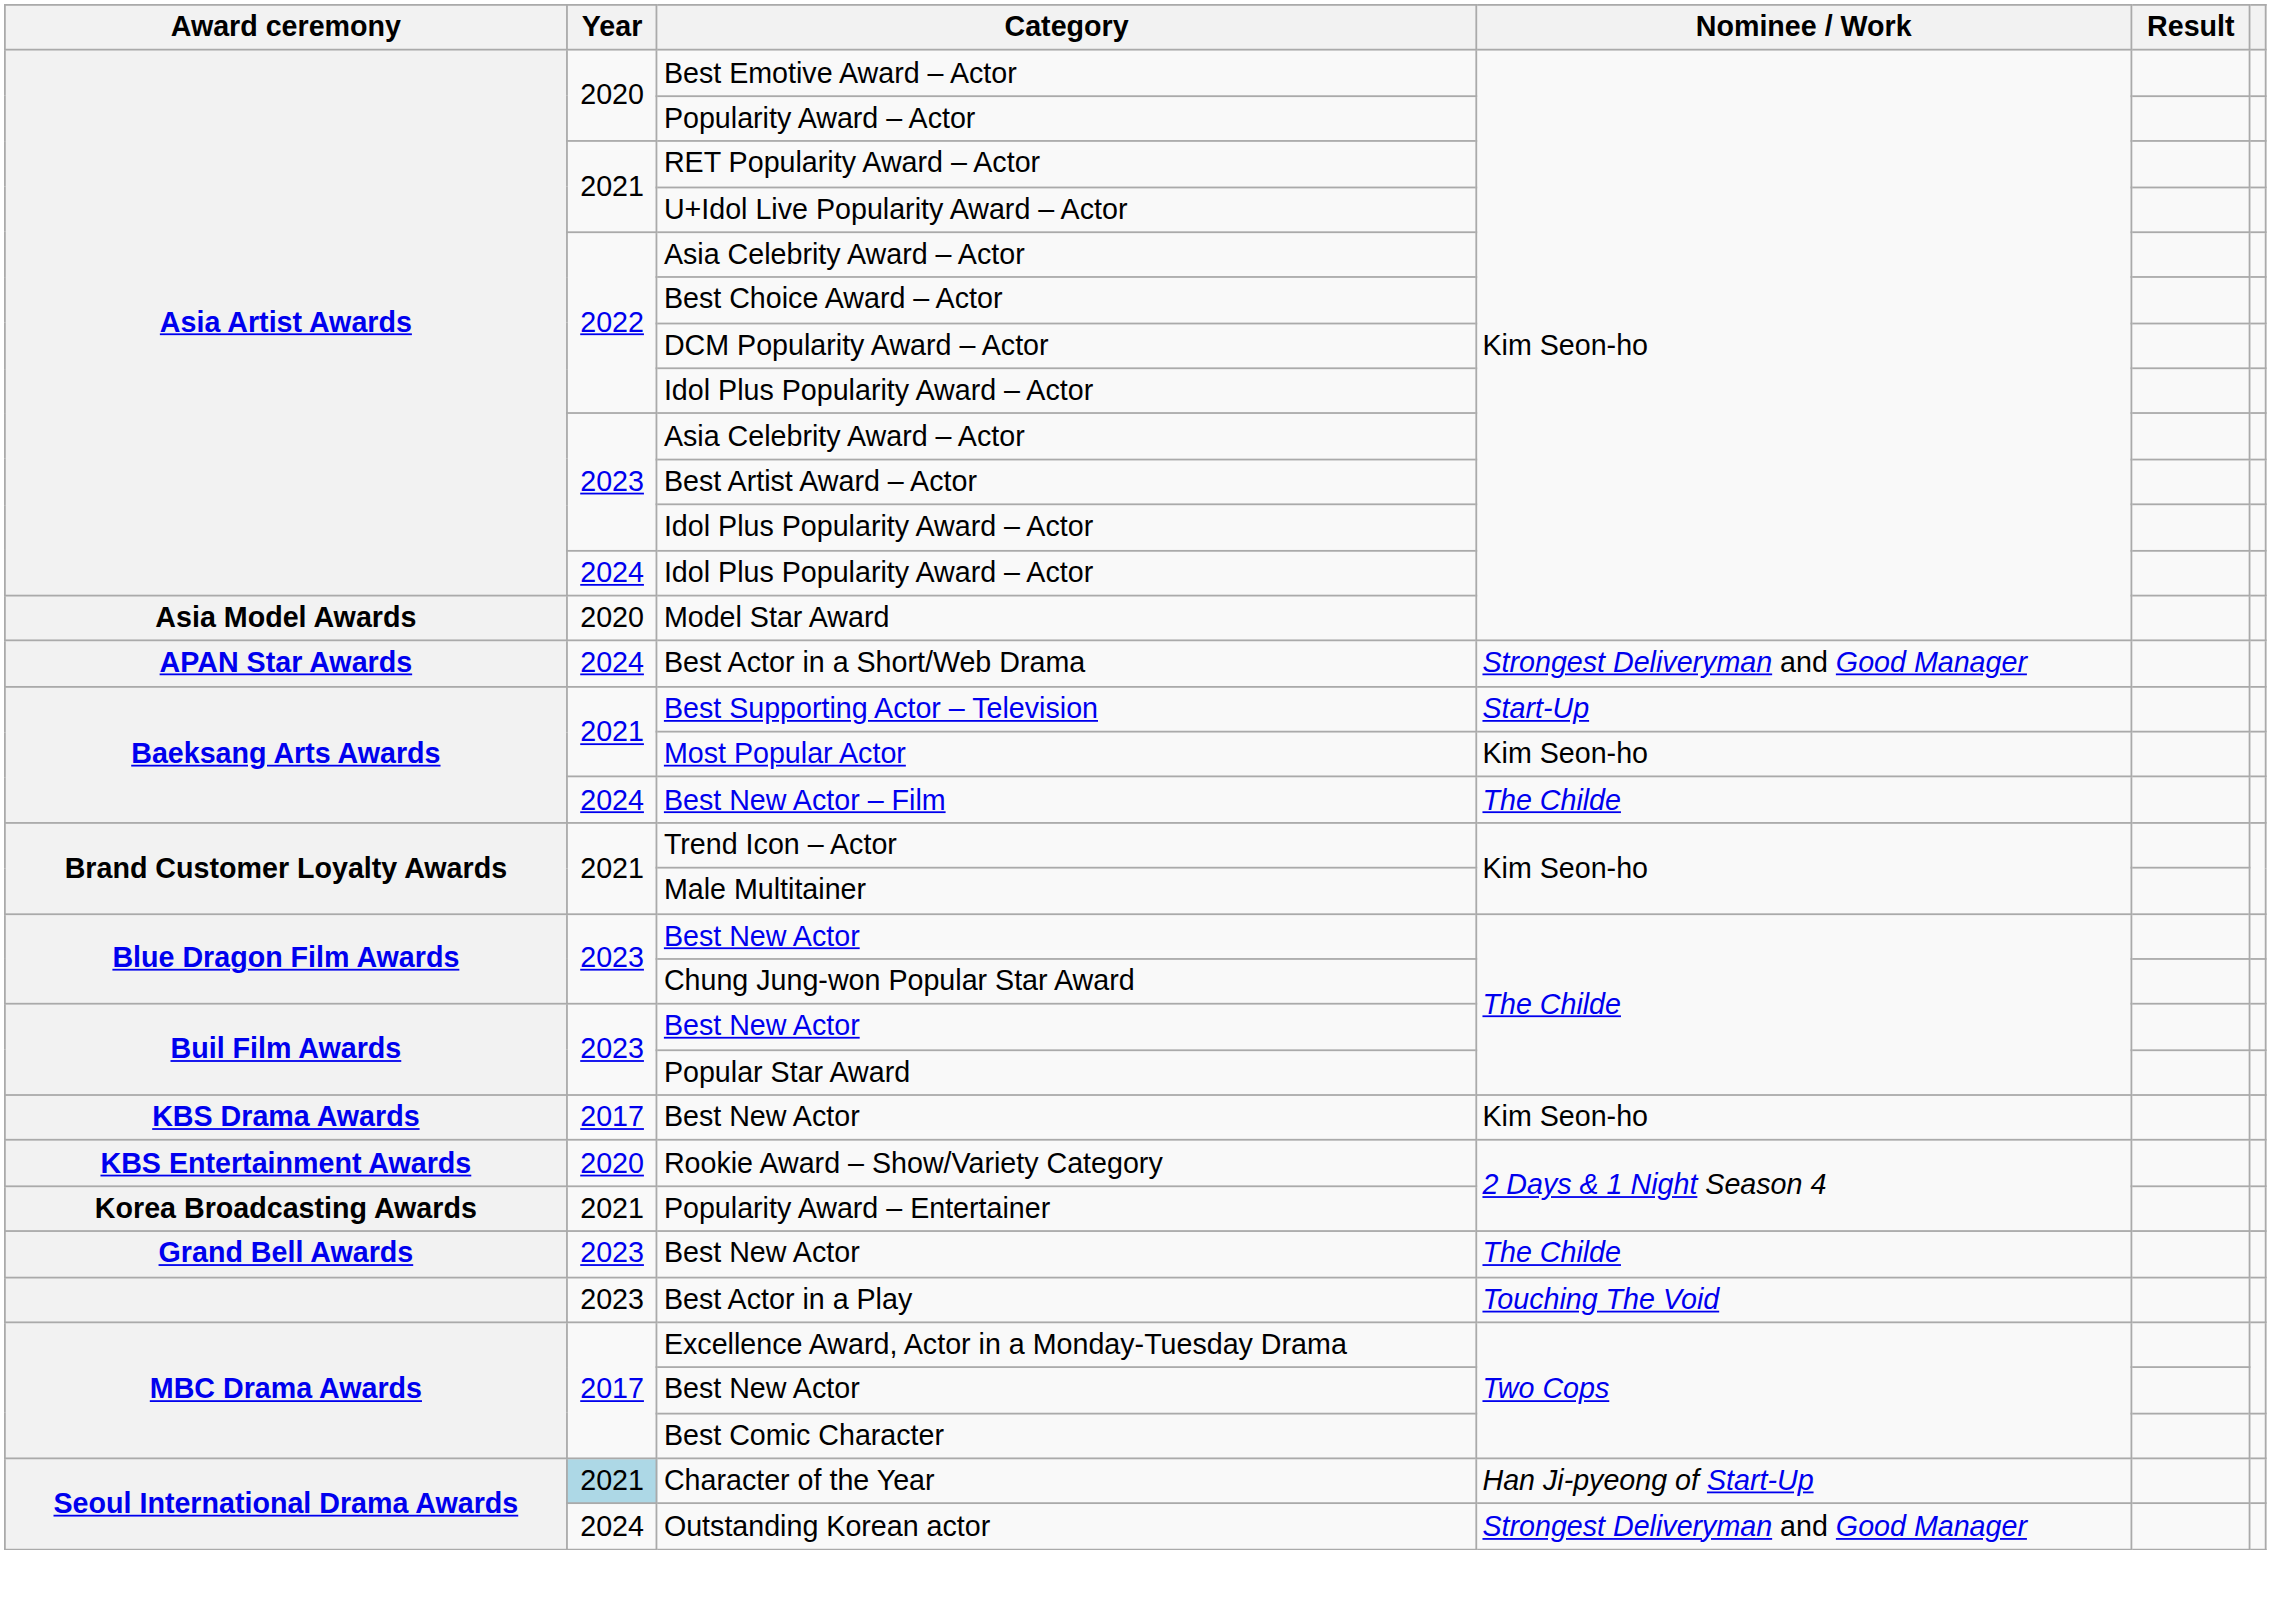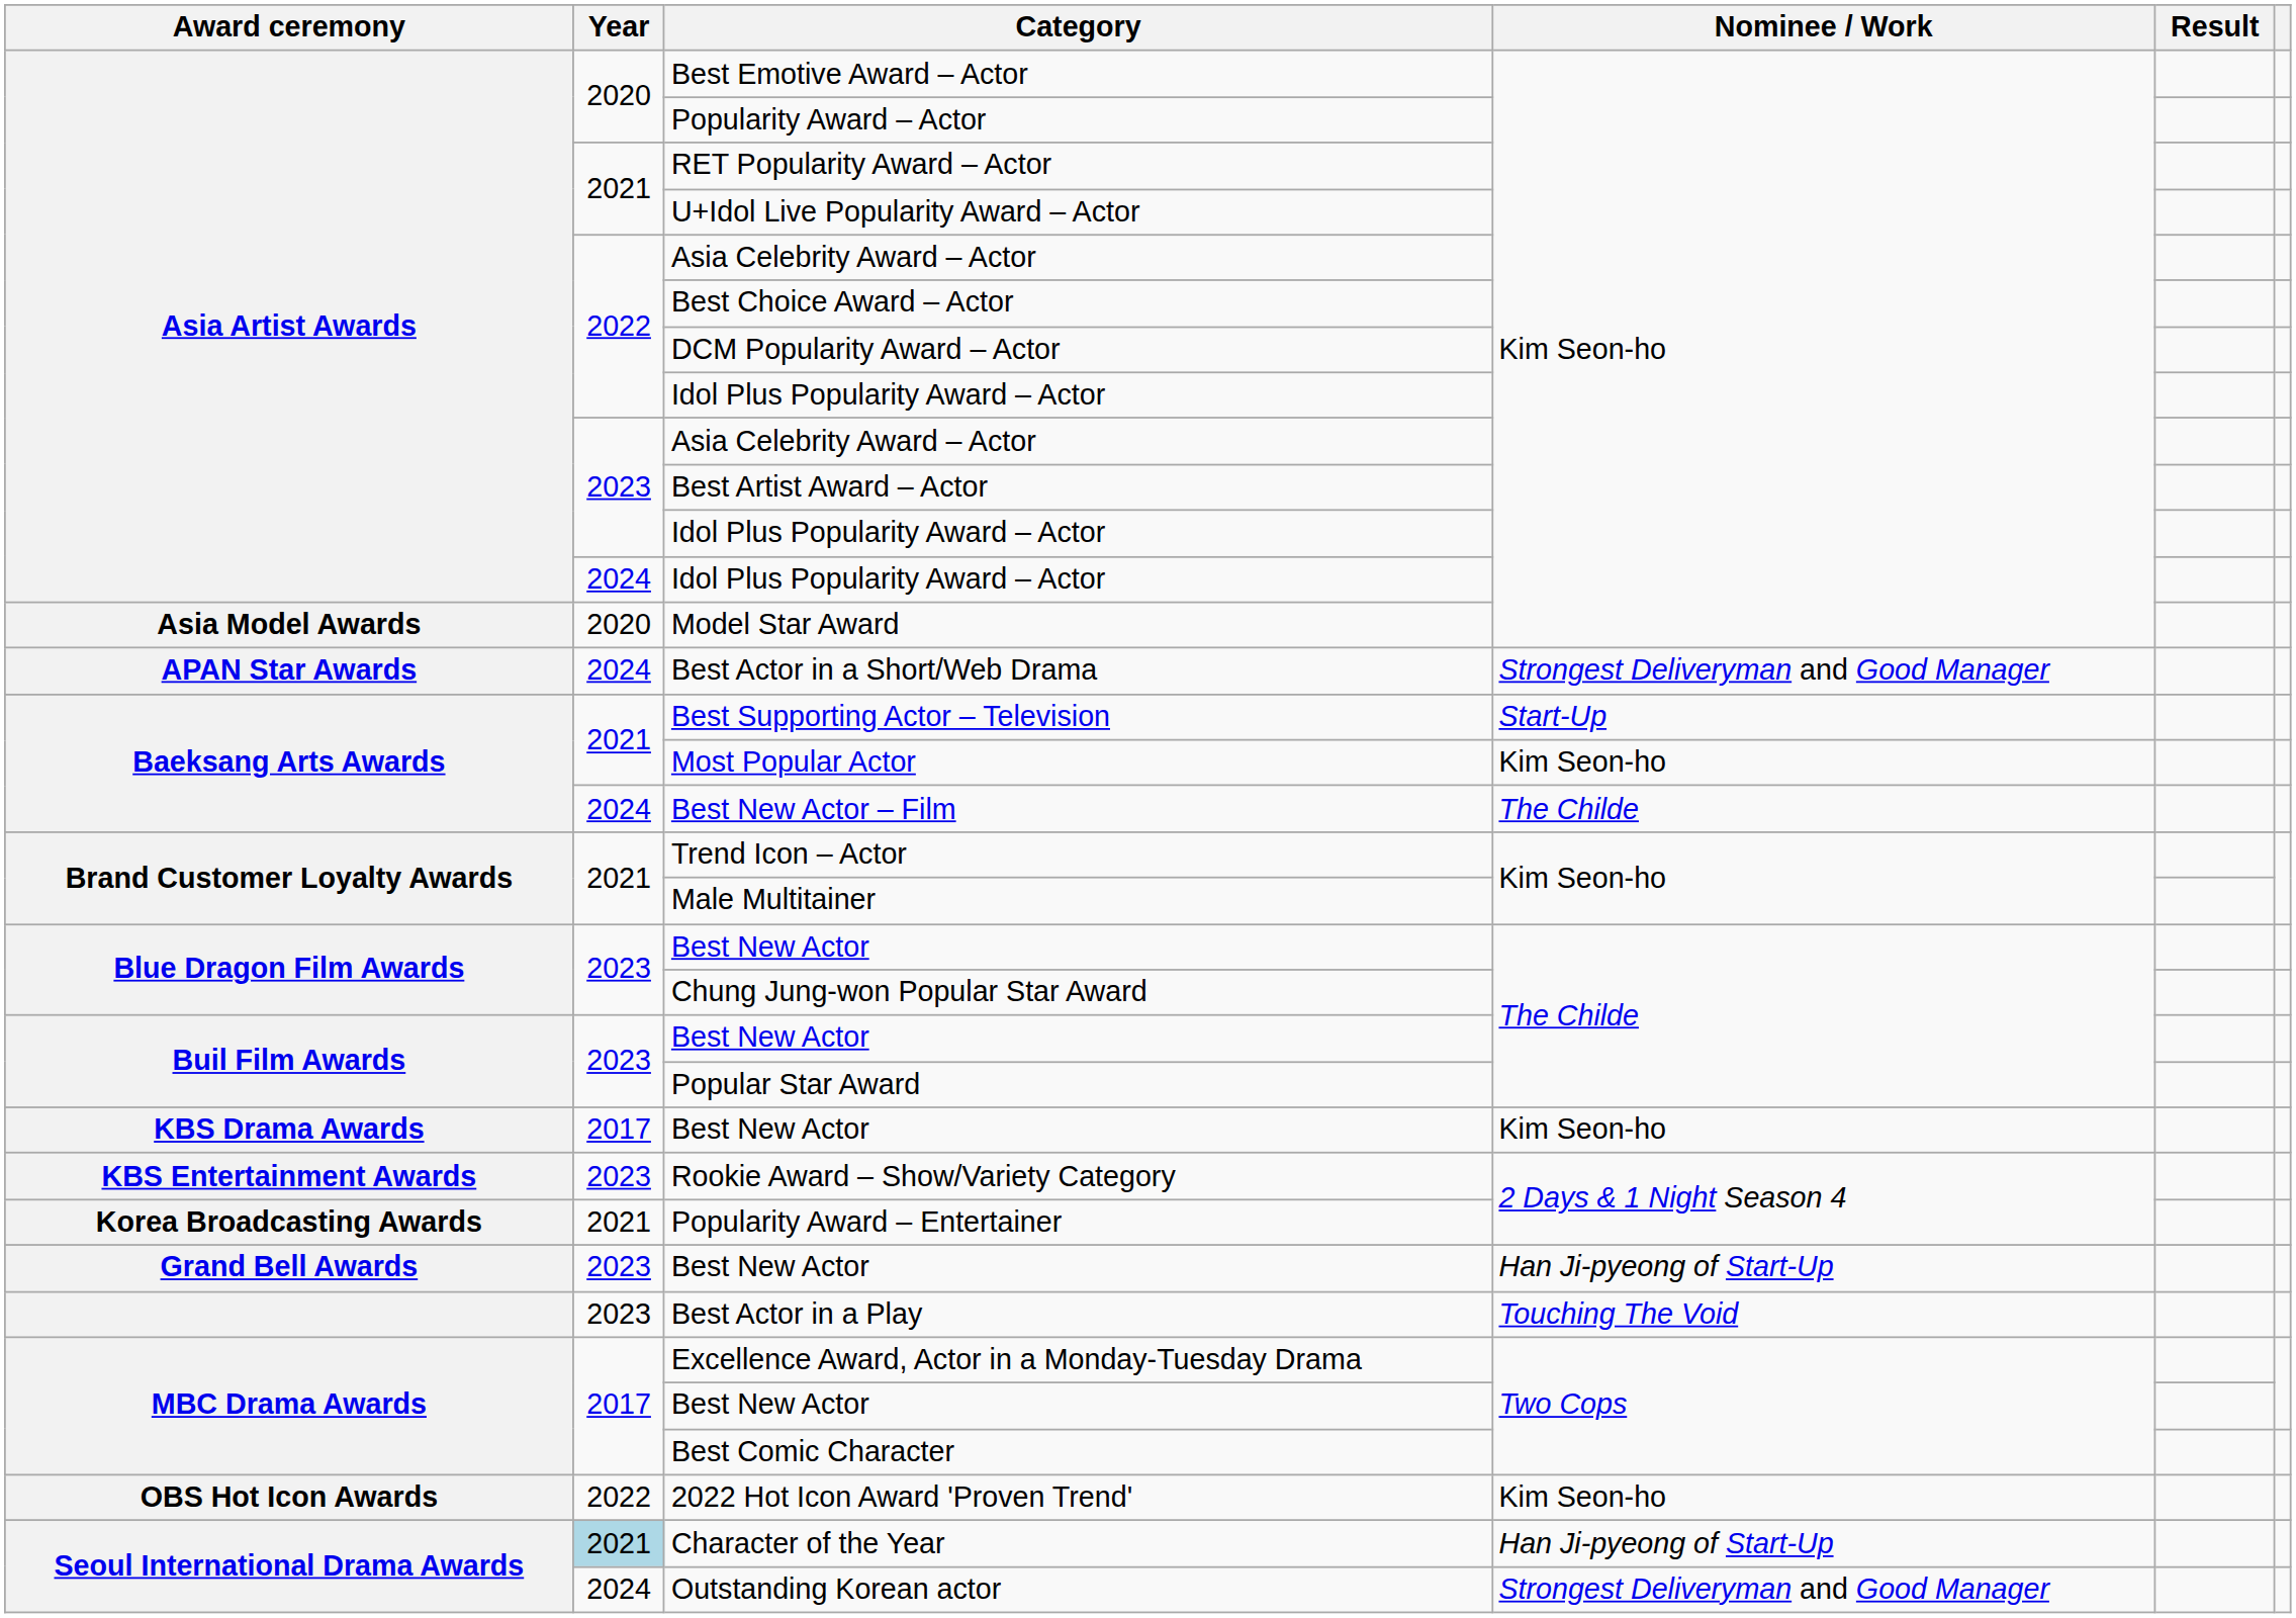Rookie Award – Show/Variety Category | Year: 2020 -> 2023
Grand Bell Awards / Best New Actor | Nominee / Work: The Childe -> Han Ji-pyeong of Start-Up
+ row: OBS Hot Icon Awards | 2022 | 2022 Hot Icon Award 'Proven Trend' | Kim Seon-ho
